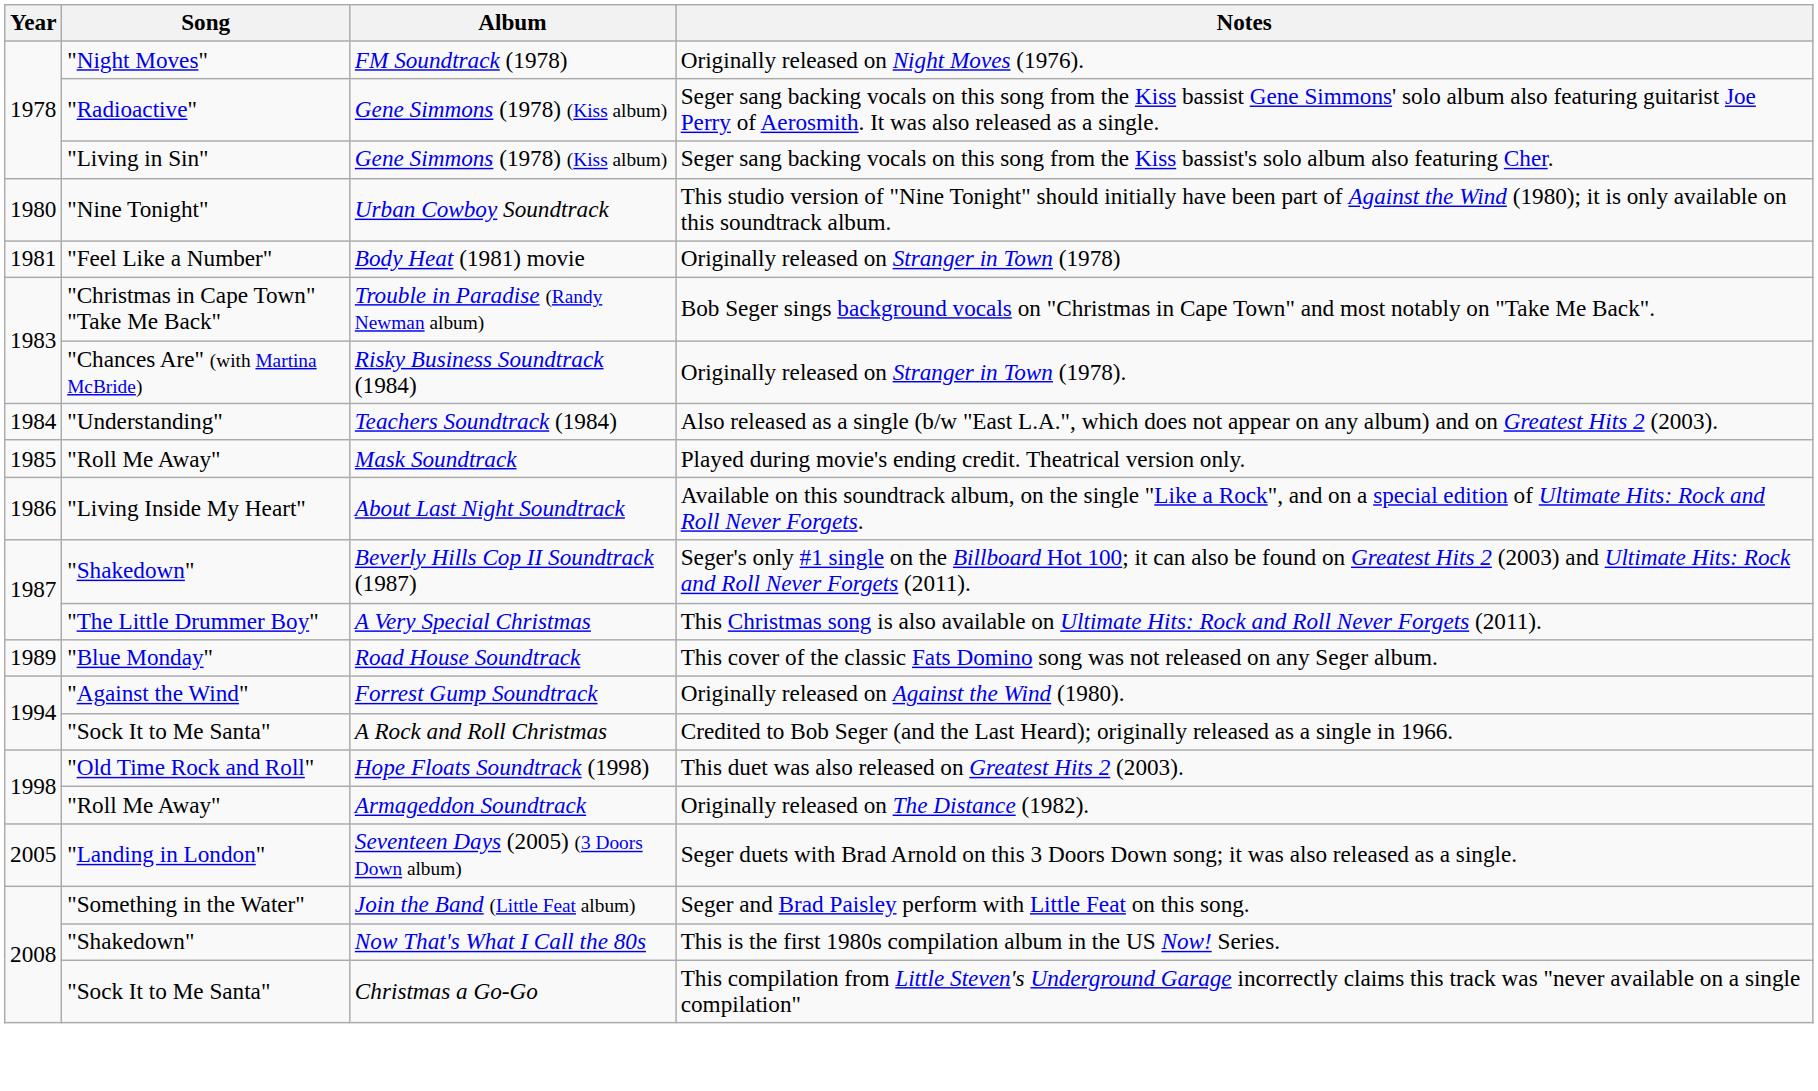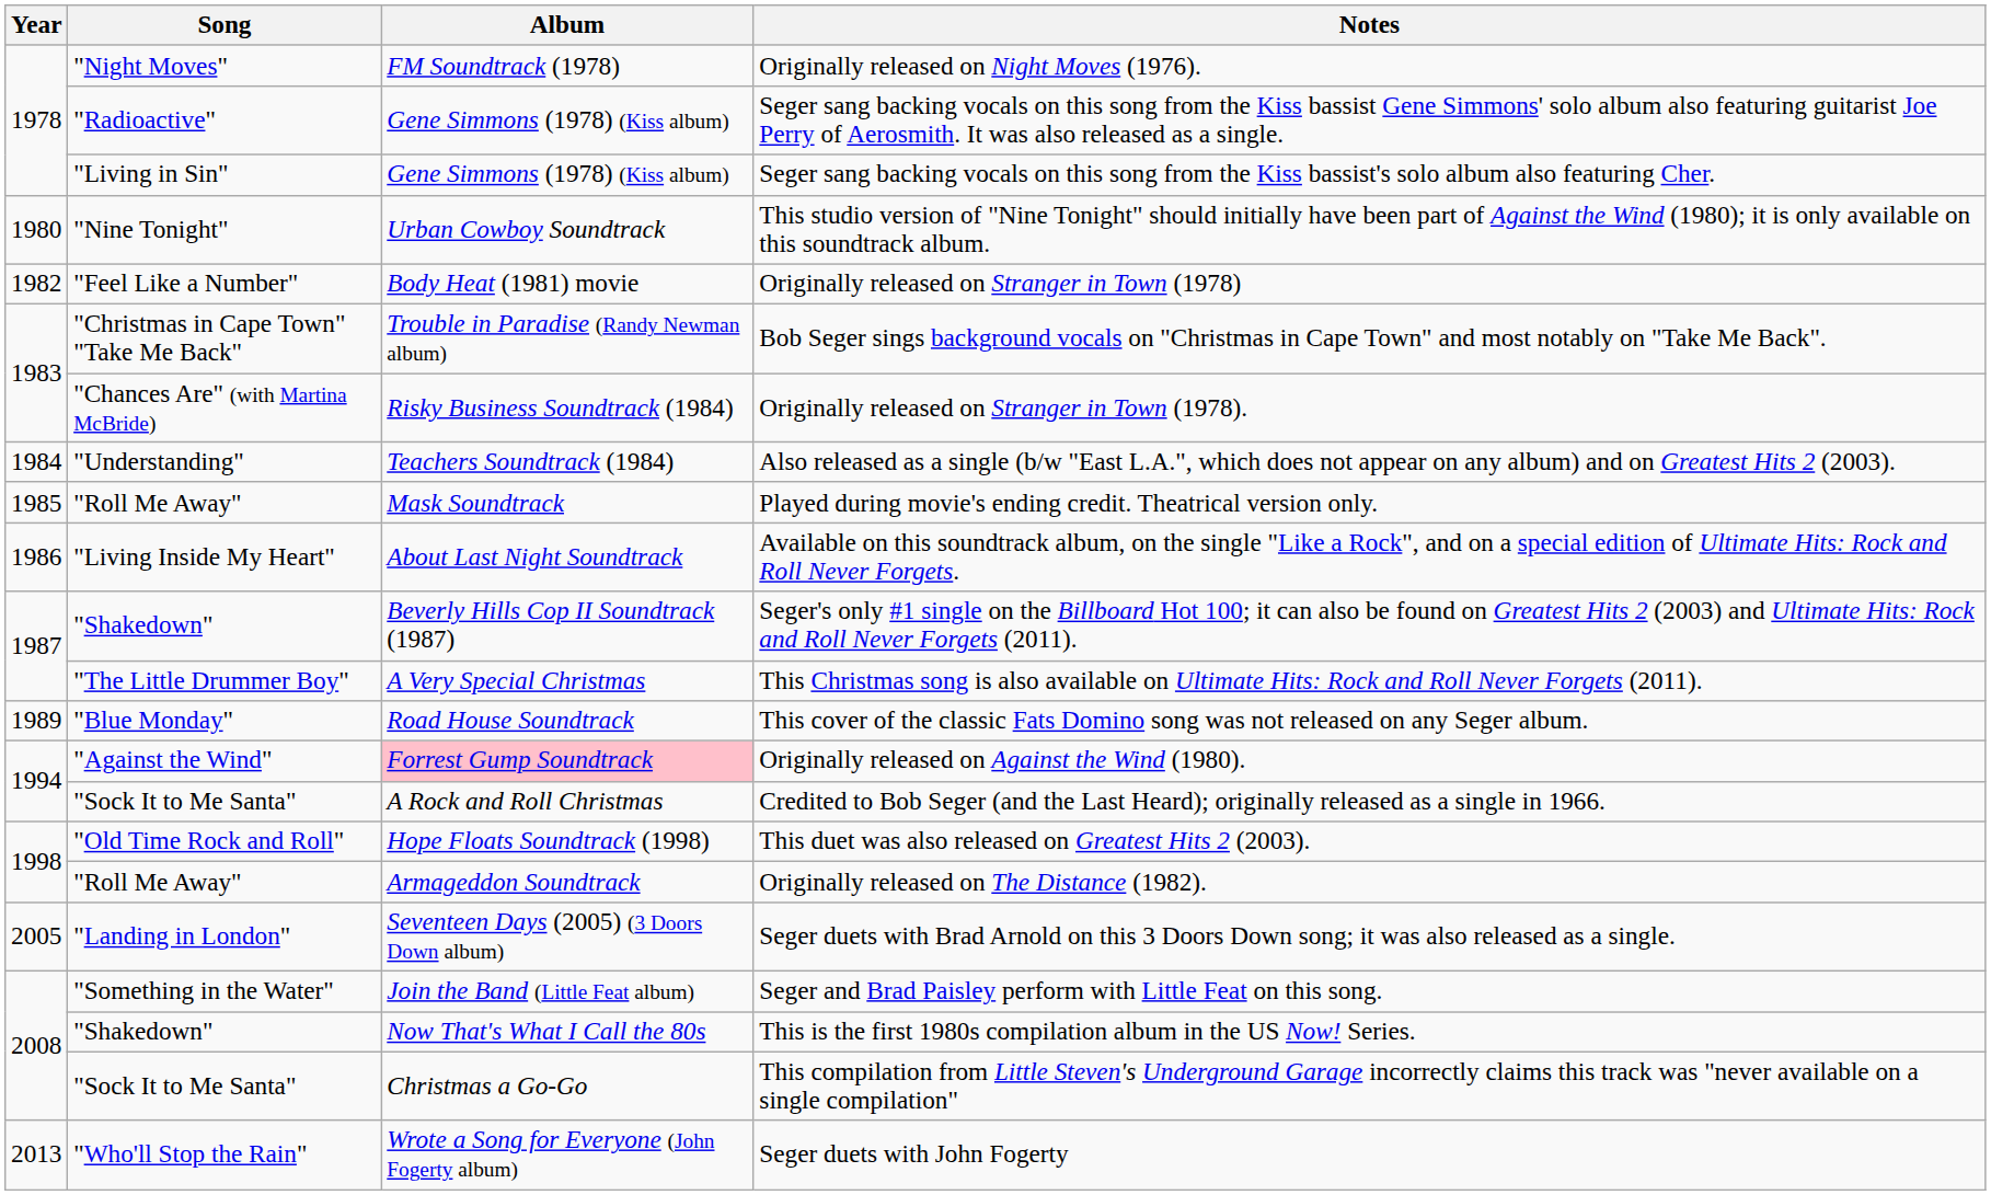Originally released on Stranger in Town (1978) | Year: 1981 -> 1982
Originally released on Against the Wind (1980). | Album: no background -> pink background
+ row: 2013 | "Who'll Stop the Rain" | Wrote a Song for Everyone (John Fogerty album) | Seger duets with John Fogerty
